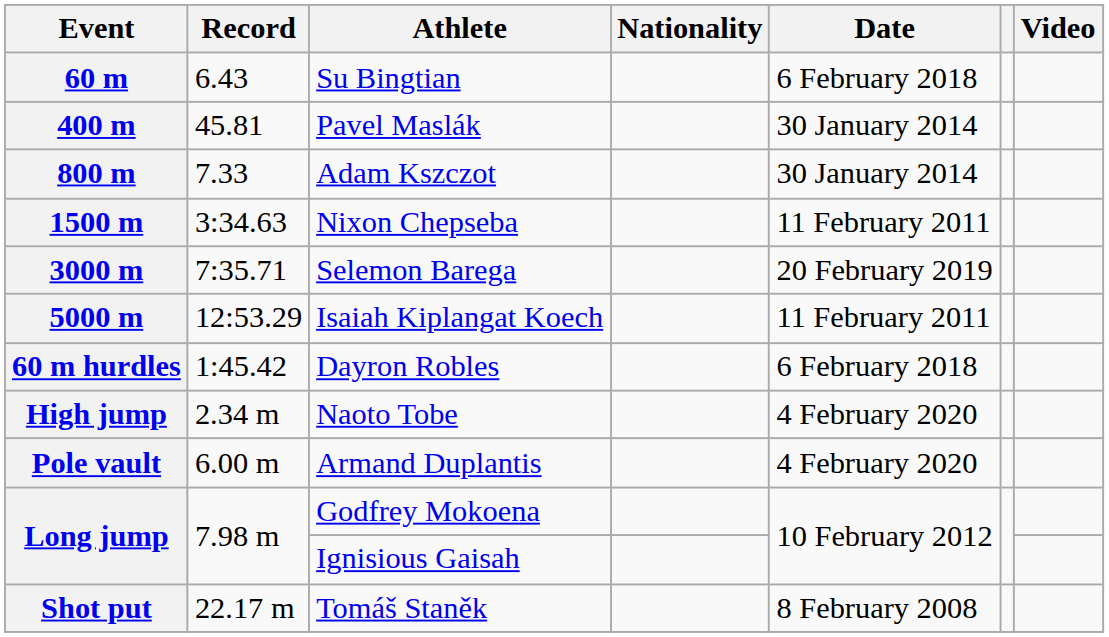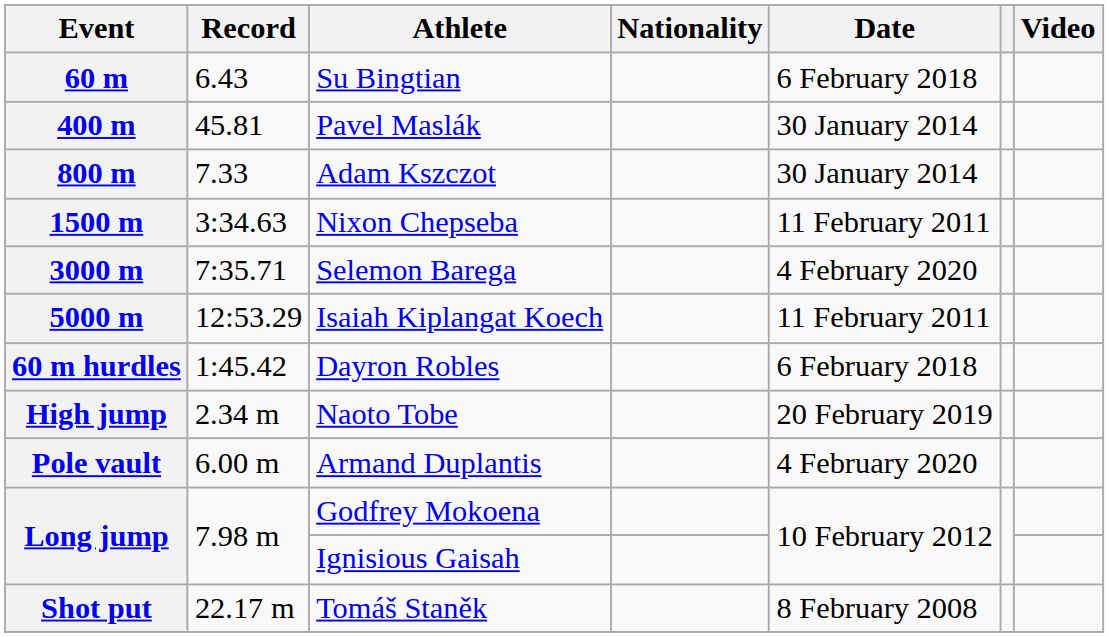3000 m | Date: 20 February 2019 -> 4 February 2020
High jump | Date: 4 February 2020 -> 20 February 2019
